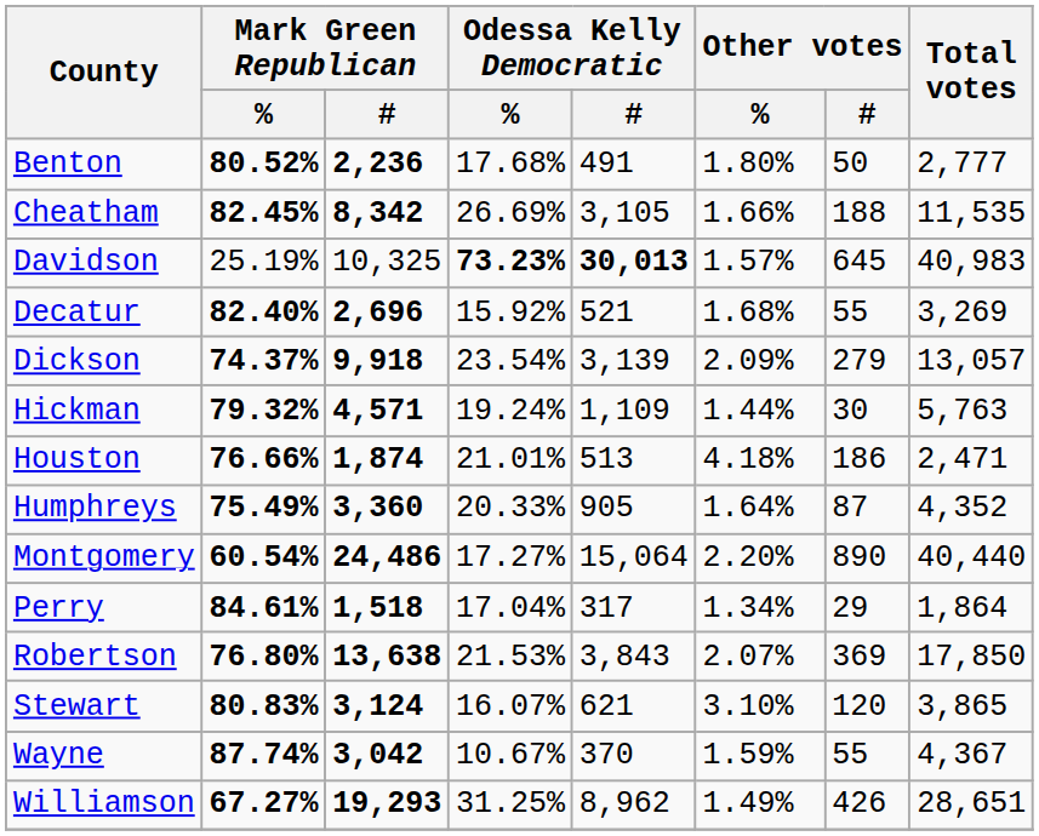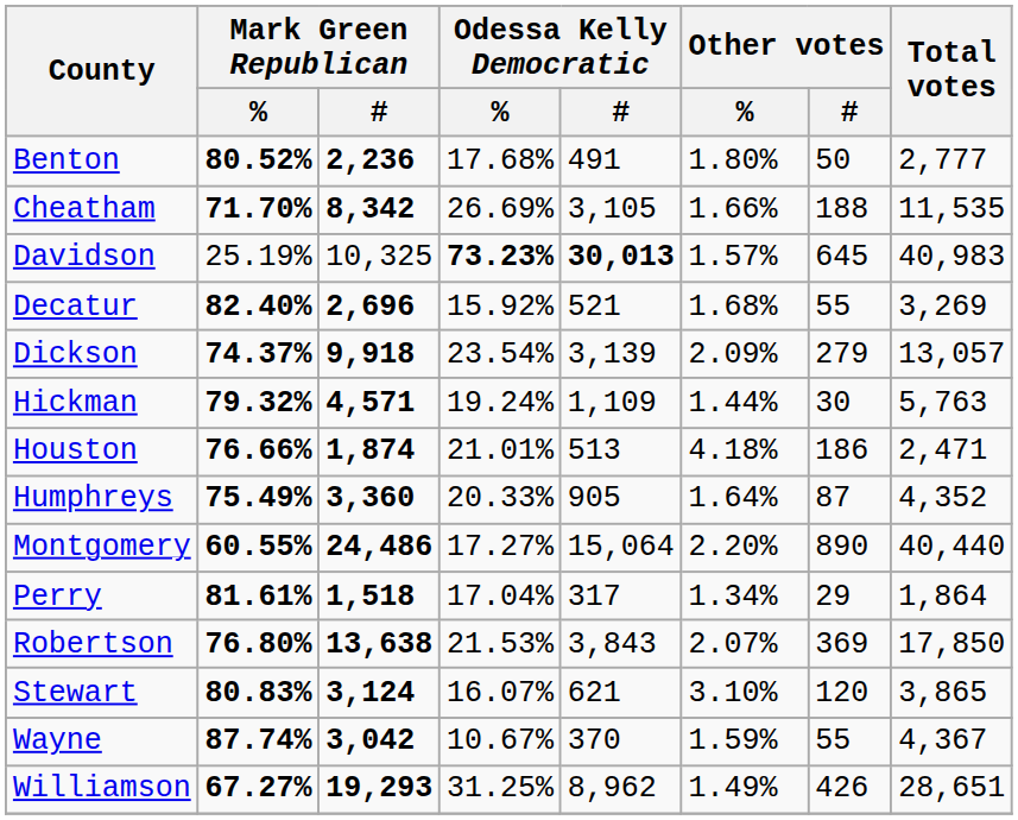Cheatham | Mark Green Republican / %: 82.45% -> 71.70%
Montgomery | Mark Green Republican / %: 60.54% -> 60.55%
Perry | Mark Green Republican / %: 84.61% -> 81.61%
